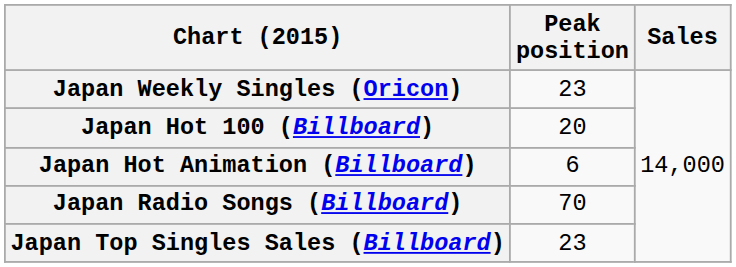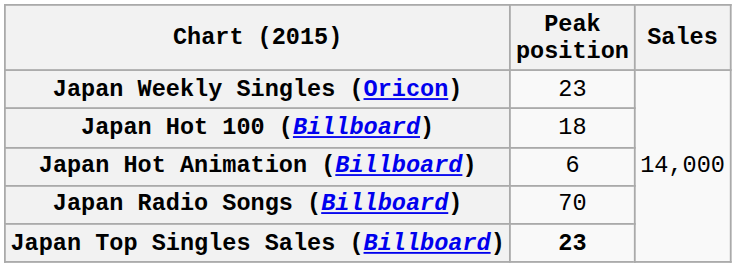Japan Hot 100 (Billboard) | Peak position: 20 -> 18
Japan Top Singles Sales (Billboard) | Peak position: normal -> bold
